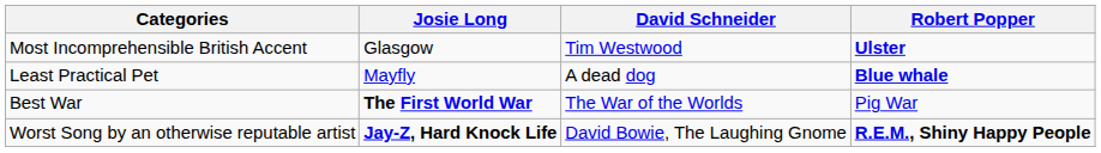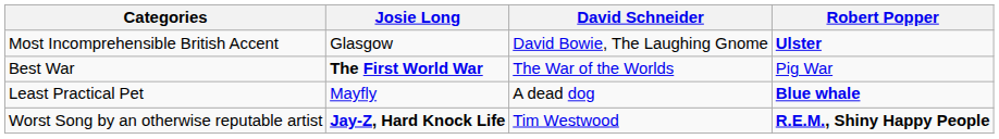Most Incomprehensible British Accent | David Schneider: Tim Westwood -> David Bowie, The Laughing Gnome
rows swapped: Least Practical Pet <-> Best War
Worst Song by an otherwise reputable artist | David Schneider: David Bowie, The Laughing Gnome -> Tim Westwood
